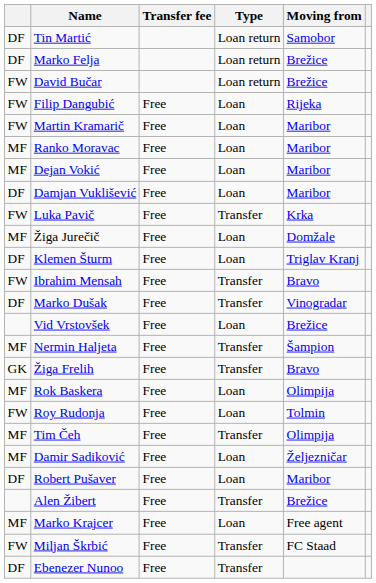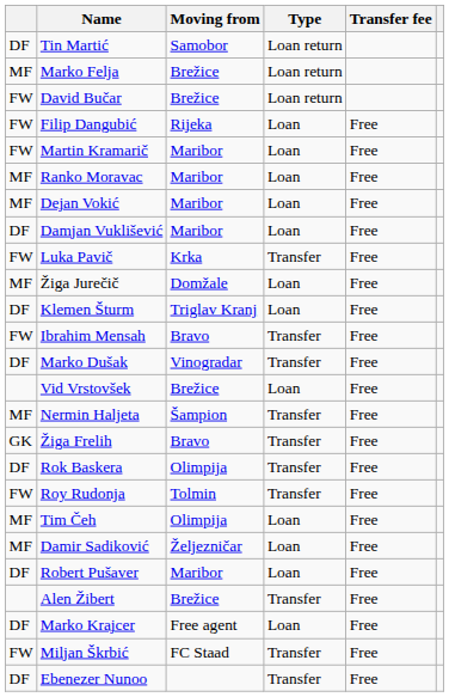columns swapped: Moving from <-> Transfer fee
Marko Felja | column 1: DF -> MF
Rok Baskera | column 1: MF -> DF
Rok Baskera | Type: Loan -> Transfer
Roy Rudonja | Type: Loan -> Transfer
Tim Čeh | Type: Transfer -> Loan
Marko Krajcer | column 1: MF -> DF
